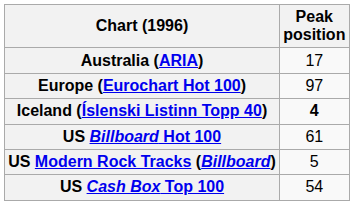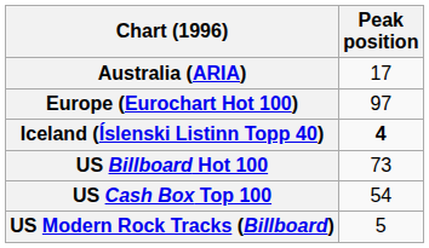US Billboard Hot 100 | Peak position: 61 -> 73
rows swapped: US Modern Rock Tracks (Billboard) <-> US Cash Box Top 100
